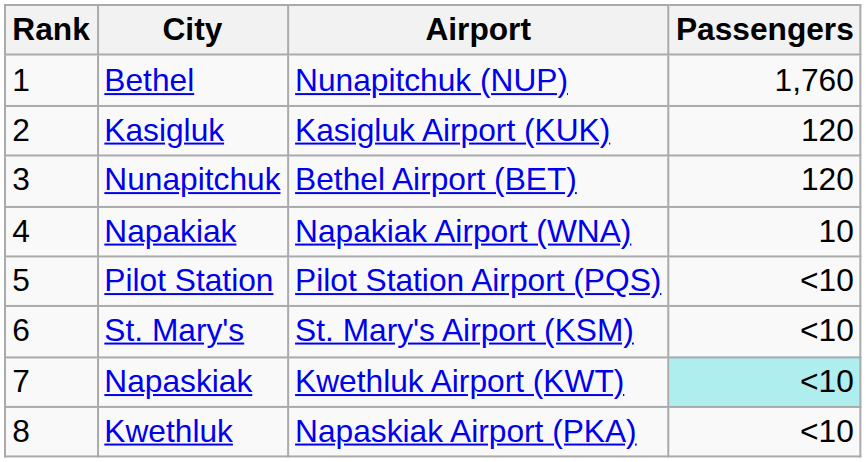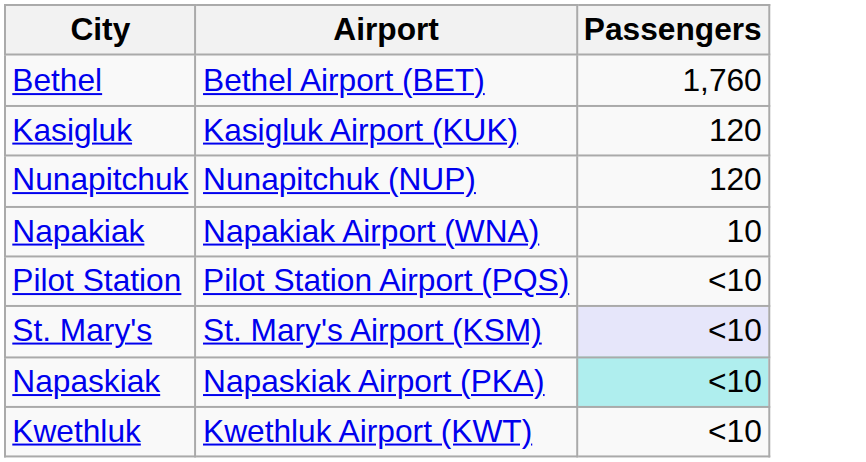- column: Rank | 1 | 2 | 3 | 4 | 5 | 6 | 7 | 8
Bethel | Airport: Nunapitchuk (NUP) -> Bethel Airport (BET)
Nunapitchuk | Airport: Bethel Airport (BET) -> Nunapitchuk (NUP)
St. Mary's | Passengers: no background -> lavender background
Napaskiak | Airport: Kwethluk Airport (KWT) -> Napaskiak Airport (PKA)
Kwethluk | Airport: Napaskiak Airport (PKA) -> Kwethluk Airport (KWT)
